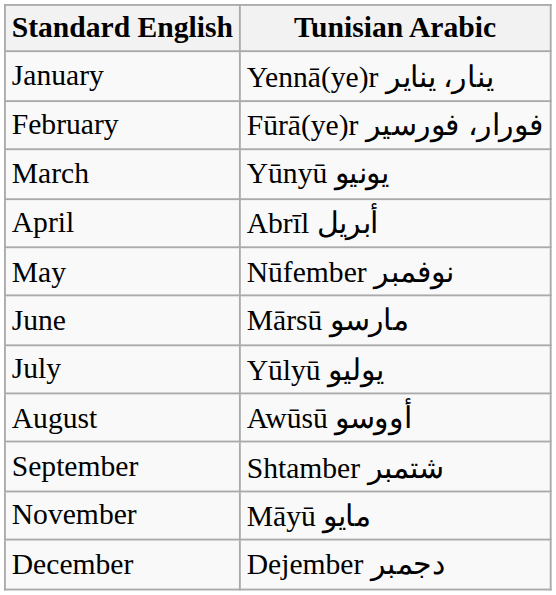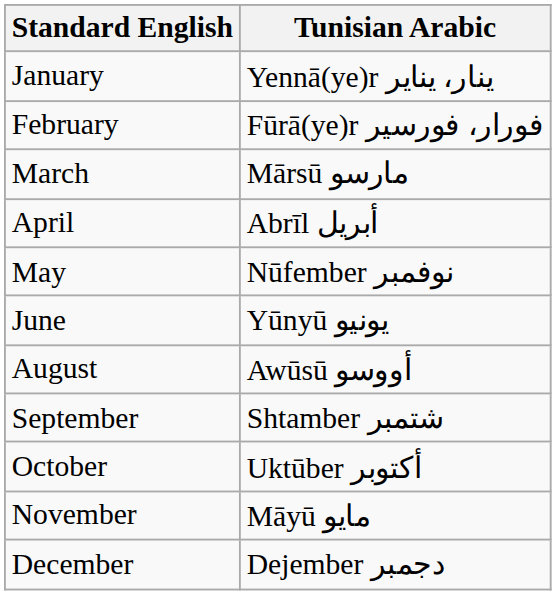March | Tunisian Arabic: Yūnyū يونيو -> Mārsū مارسو
June | Tunisian Arabic: Mārsū مارسو -> Yūnyū يونيو
- row: July | Yūlyū يوليو
+ row: October | Uktūber أكتوبر
